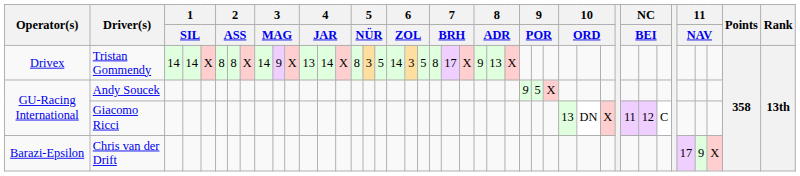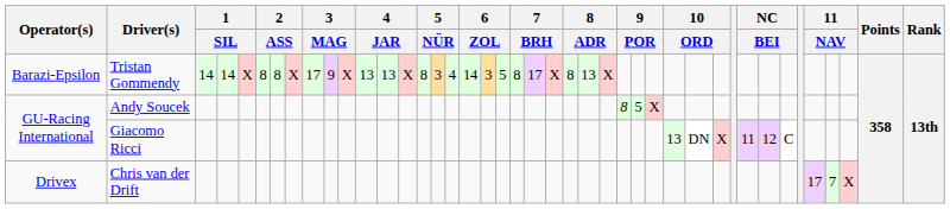Tristan Gommendy | Operator(s): Drivex -> Barazi-Epsilon
Tristan Gommendy | column 9: 14 -> 17
Tristan Gommendy | column 13: 14 -> 13
Tristan Gommendy | column 17: 5 -> 4
Tristan Gommendy | column 24: 9 -> 8
Andy Soucek | column 27: 9 -> 8
Chris van der Drift | Operator(s): Barazi-Epsilon -> Drivex
Chris van der Drift | column 39: 9 -> 7
